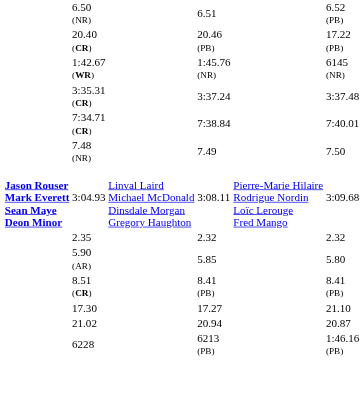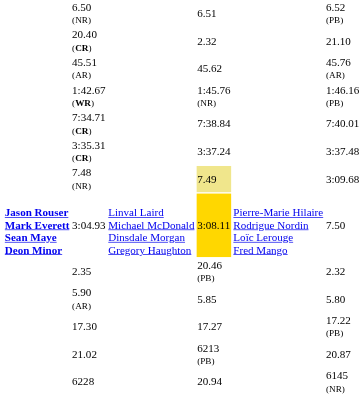20.40 (CR) | column 5: 20.46 (PB) -> 2.32
20.40 (CR) | column 7: 17.22 (PB) -> 21.10
+ row: 45.51 (AR) | 45.62 | 45.76 (AR)
1:42.67 (WR) | column 7: 6145 (NR) -> 1:46.16 (PB)
rows swapped: 3:35.31 (CR) <-> 7:34.71 (CR)
7.48 (NR) | column 5: no background -> khaki background
7.48 (NR) | column 7: 7.50 -> 3:09.68
3:04.93 | column 5: no background -> gold background
3:04.93 | column 7: 3:09.68 -> 7.50
2.35 | column 5: 2.32 -> 20.46 (PB)
- row: 8.51 (CR) | 8.41 (PB) | 8.41 (PB)
17.30 | column 7: 21.10 -> 17.22 (PB)
21.02 | column 5: 20.94 -> 6213 (PB)
6228 | column 5: 6213 (PB) -> 20.94
6228 | column 7: 1:46.16 (PB) -> 6145 (NR)
